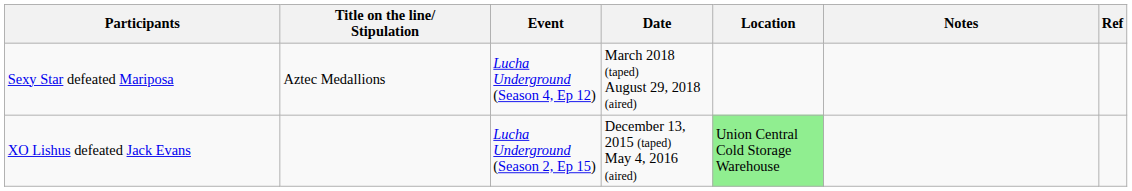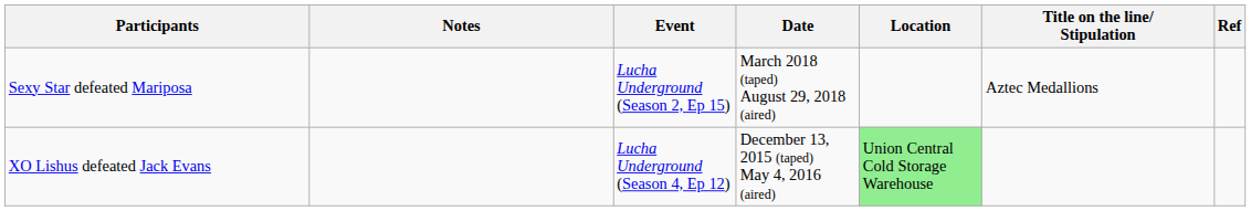columns swapped: Title on the line/ Stipulation <-> Notes
Sexy Star defeated Mariposa | Event: Lucha Underground (Season 4, Ep 12) -> Lucha Underground (Season 2, Ep 15)
XO Lishus defeated Jack Evans | Event: Lucha Underground (Season 2, Ep 15) -> Lucha Underground (Season 4, Ep 12)
